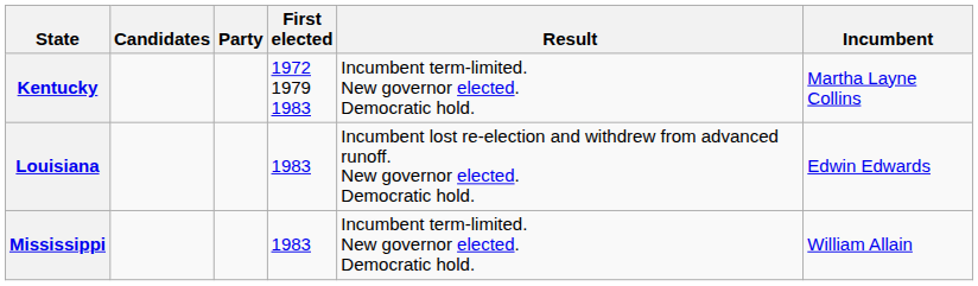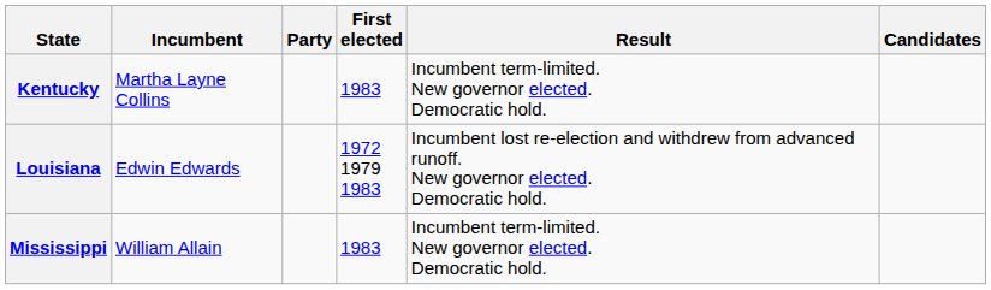columns swapped: Incumbent <-> Candidates
Kentucky | First elected: 1972 1979 1983 -> 1983
Louisiana | First elected: 1983 -> 1972 1979 1983
